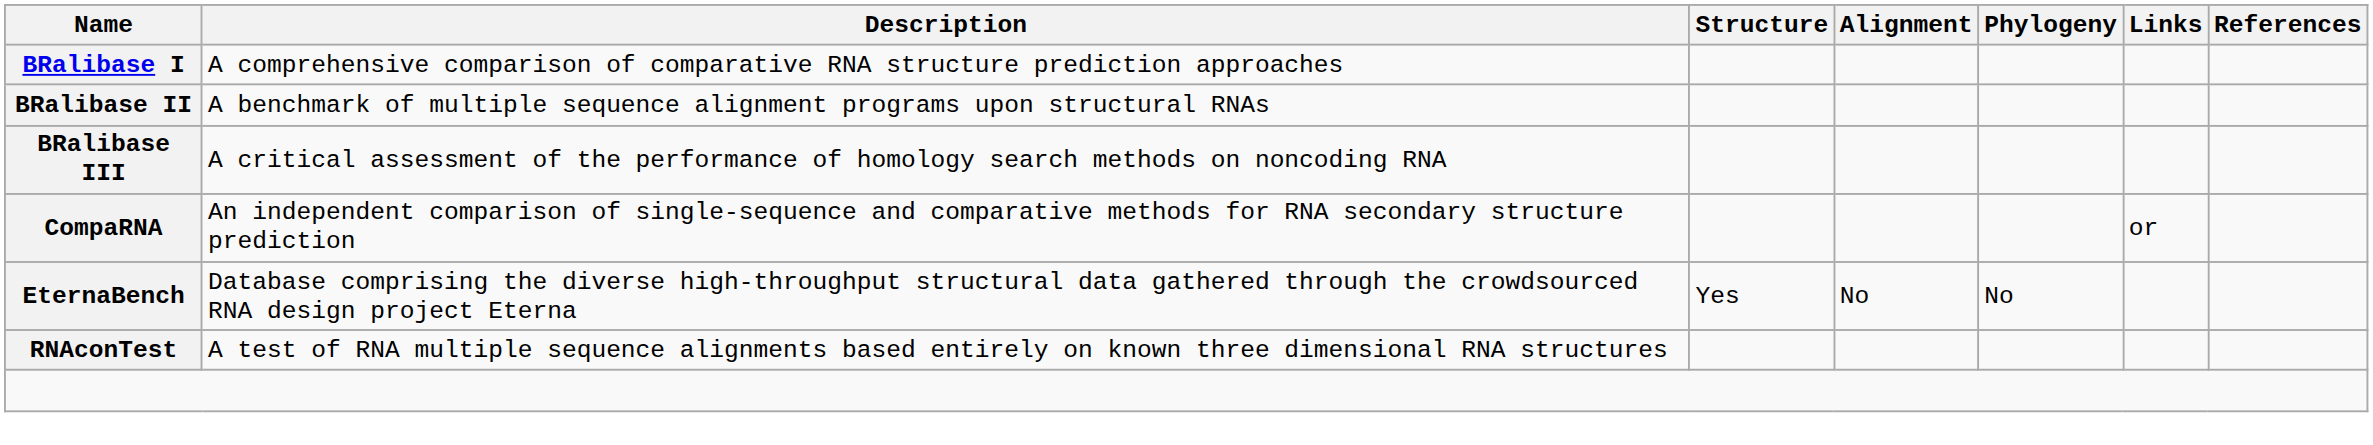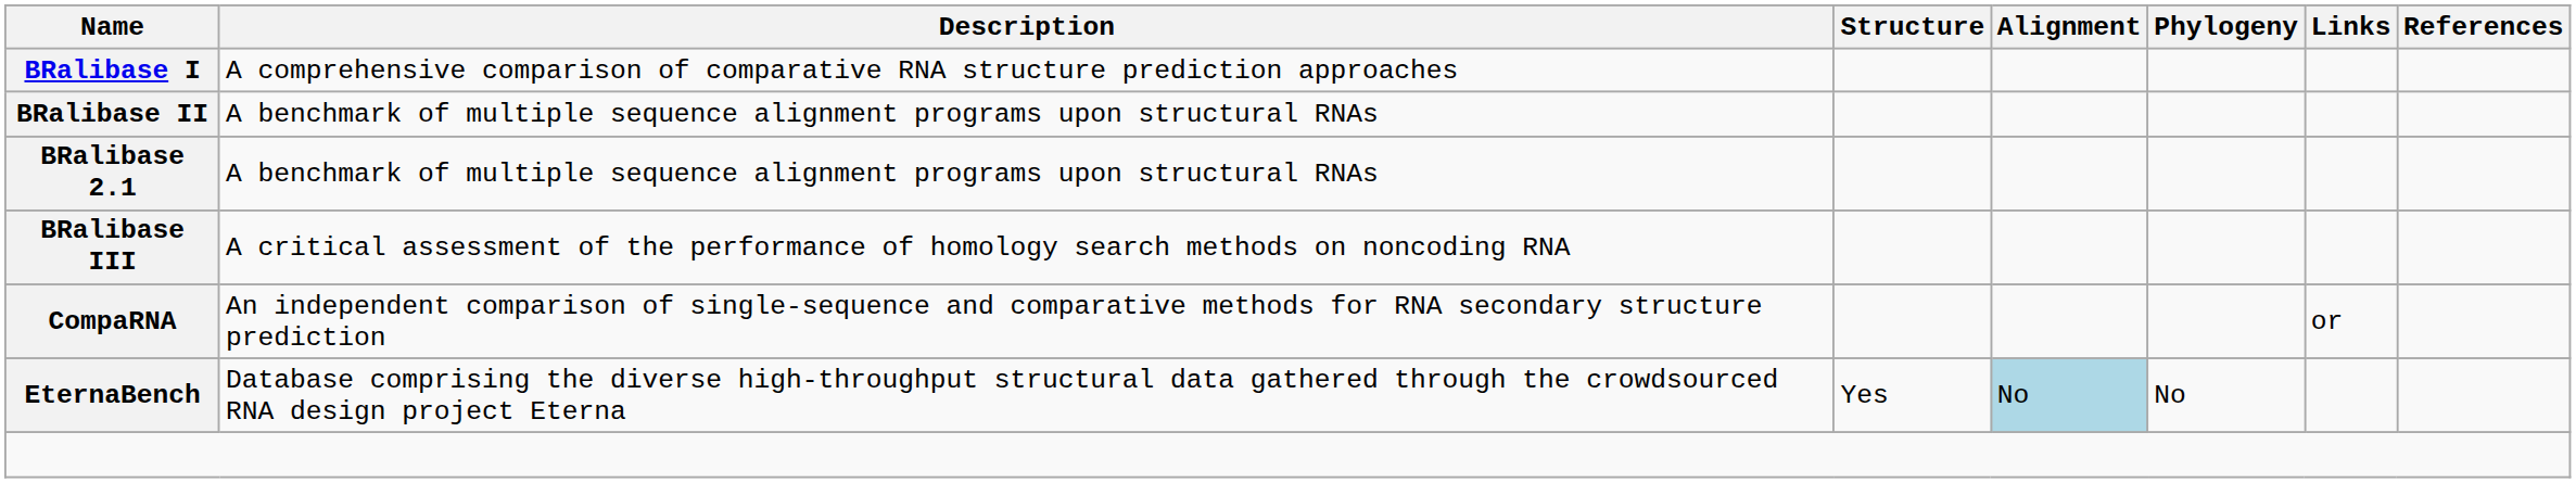+ row: BRalibase 2.1 | A benchmark of multiple sequence alignment programs upon structural RNAs
EternaBench | Alignment: no background -> lightblue background
- row: RNAconTest | A test of RNA multiple sequence alignments based entirely on known three dimensional RNA structures
